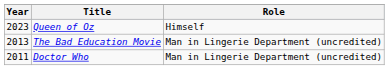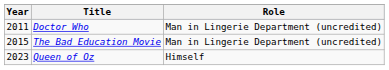rows swapped: Doctor Who <-> Queen of Oz
The Bad Education Movie | Year: 2013 -> 2015
